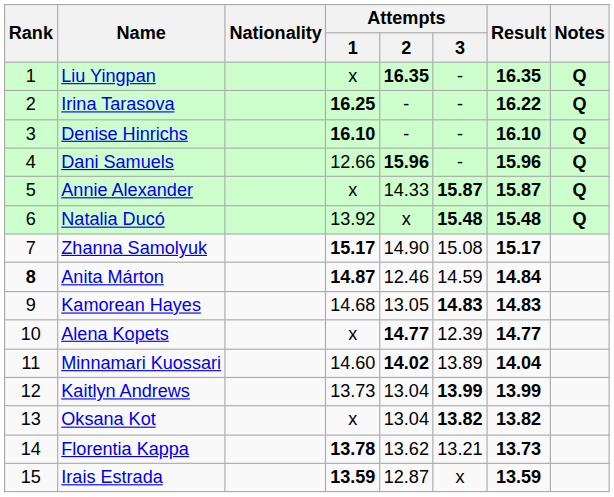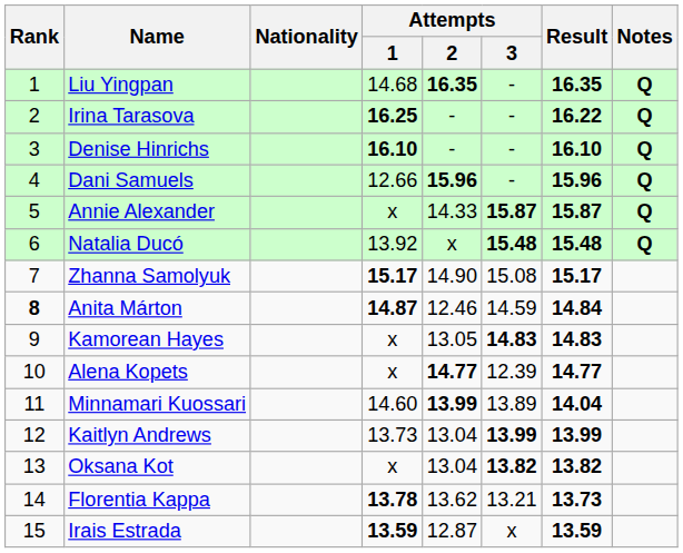Liu Yingpan | Attempts / 1: x -> 14.68
Kamorean Hayes | Attempts / 1: 14.68 -> x
Minnamari Kuossari | Attempts / 2: 14.02 -> 13.99
